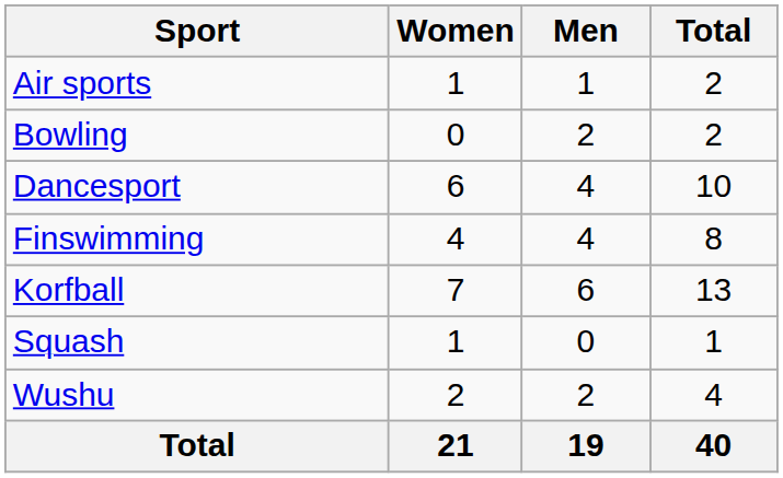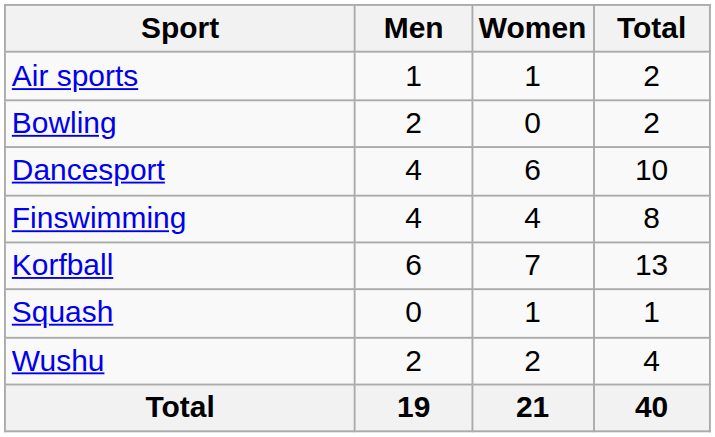columns swapped: Men <-> Women
